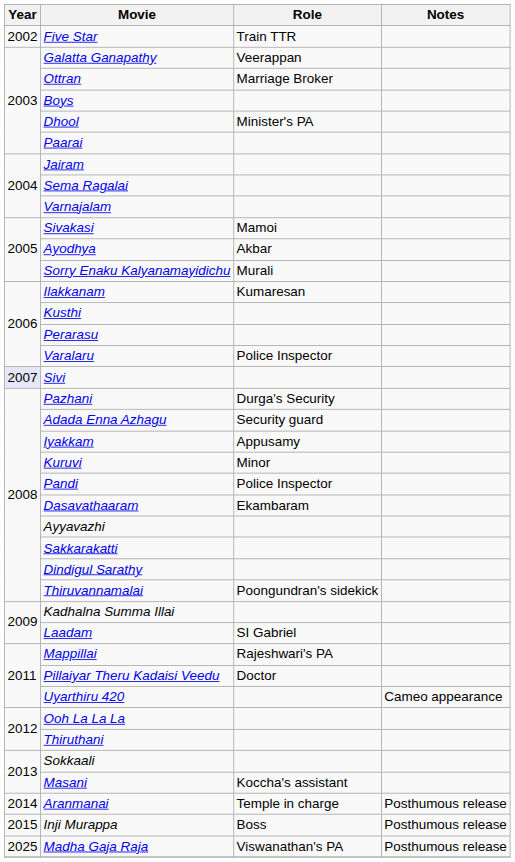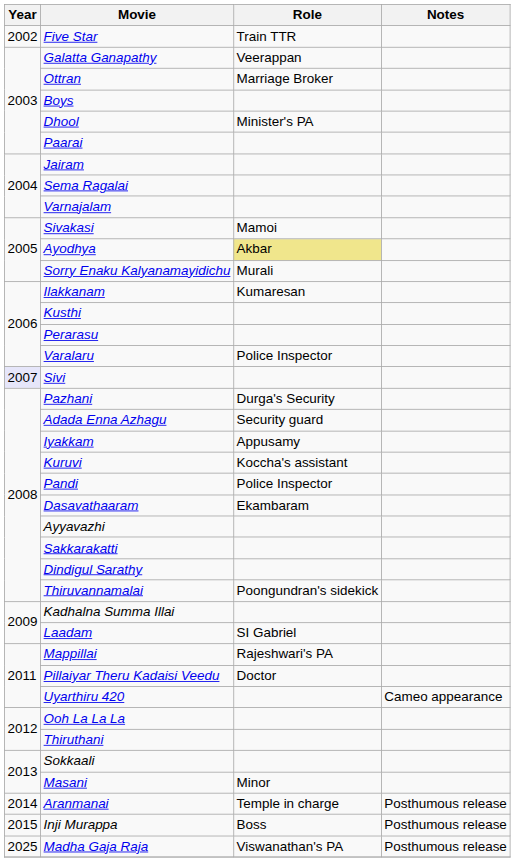Ayodhya | Role: no background -> khaki background
Kuruvi | Role: Minor -> Koccha's assistant
Masani | Role: Koccha's assistant -> Minor
